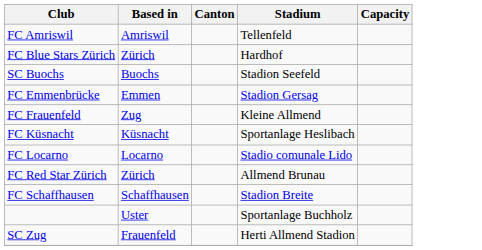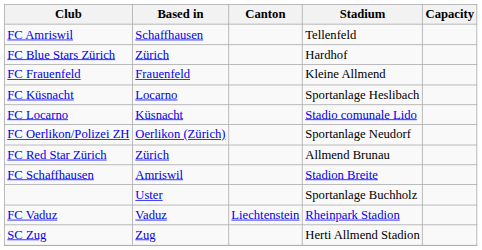FC Amriswil | Based in: Amriswil -> Schaffhausen
- row: SC Buochs | Buochs | Stadion Seefeld
- row: FC Emmenbrücke | Emmen | Stadion Gersag
FC Frauenfeld | Based in: Zug -> Frauenfeld
FC Küsnacht | Based in: Küsnacht -> Locarno
FC Locarno | Based in: Locarno -> Küsnacht
+ row: FC Oerlikon/Polizei ZH | Oerlikon (Zürich) | Sportanlage Neudorf
FC Schaffhausen | Based in: Schaffhausen -> Amriswil
+ row: FC Vaduz | Vaduz | Liechtenstein | Rheinpark Stadion
SC Zug | Based in: Frauenfeld -> Zug
